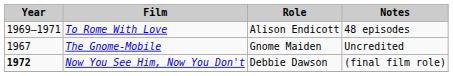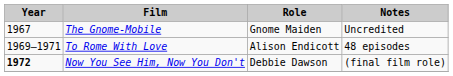rows swapped: The Gnome-Mobile <-> To Rome With Love
